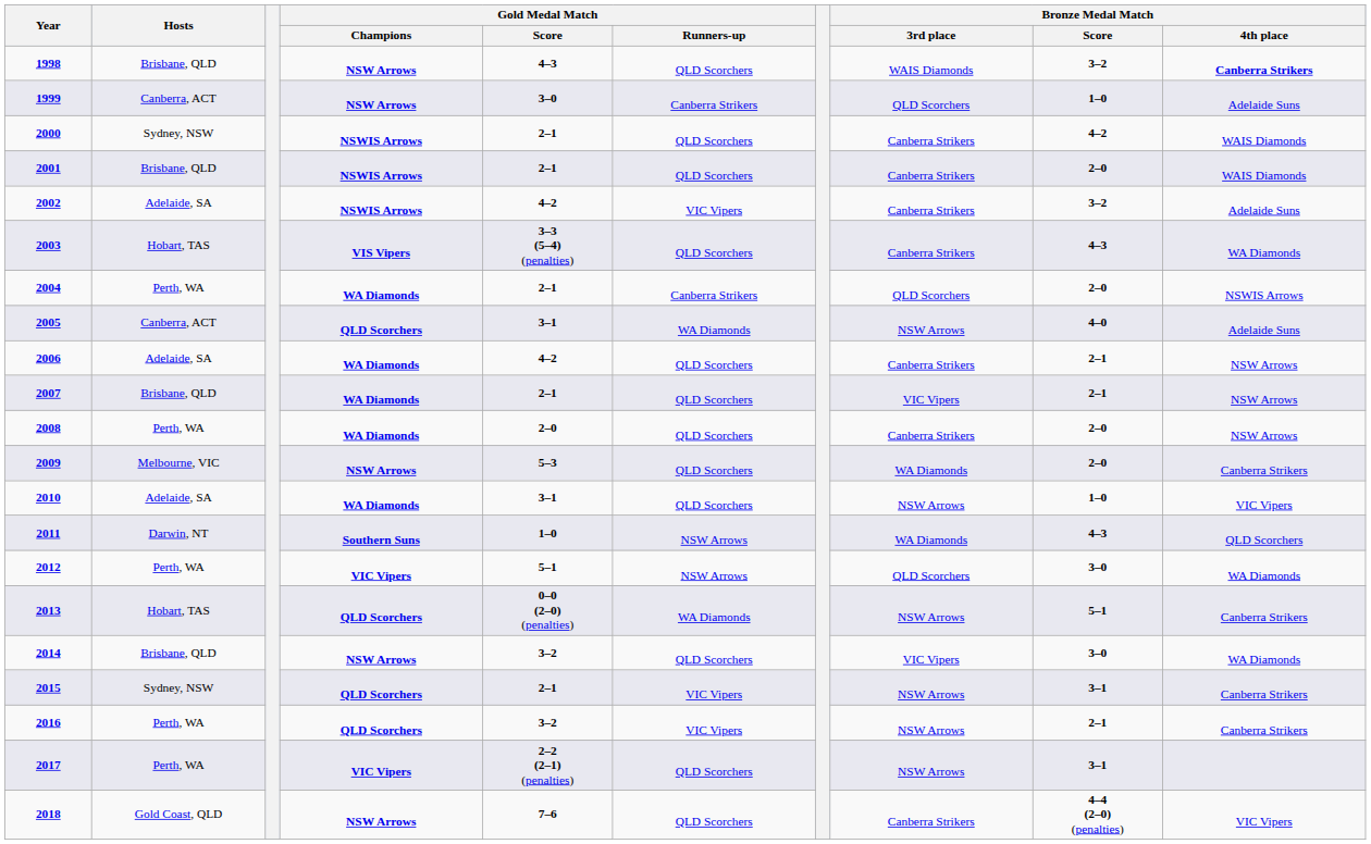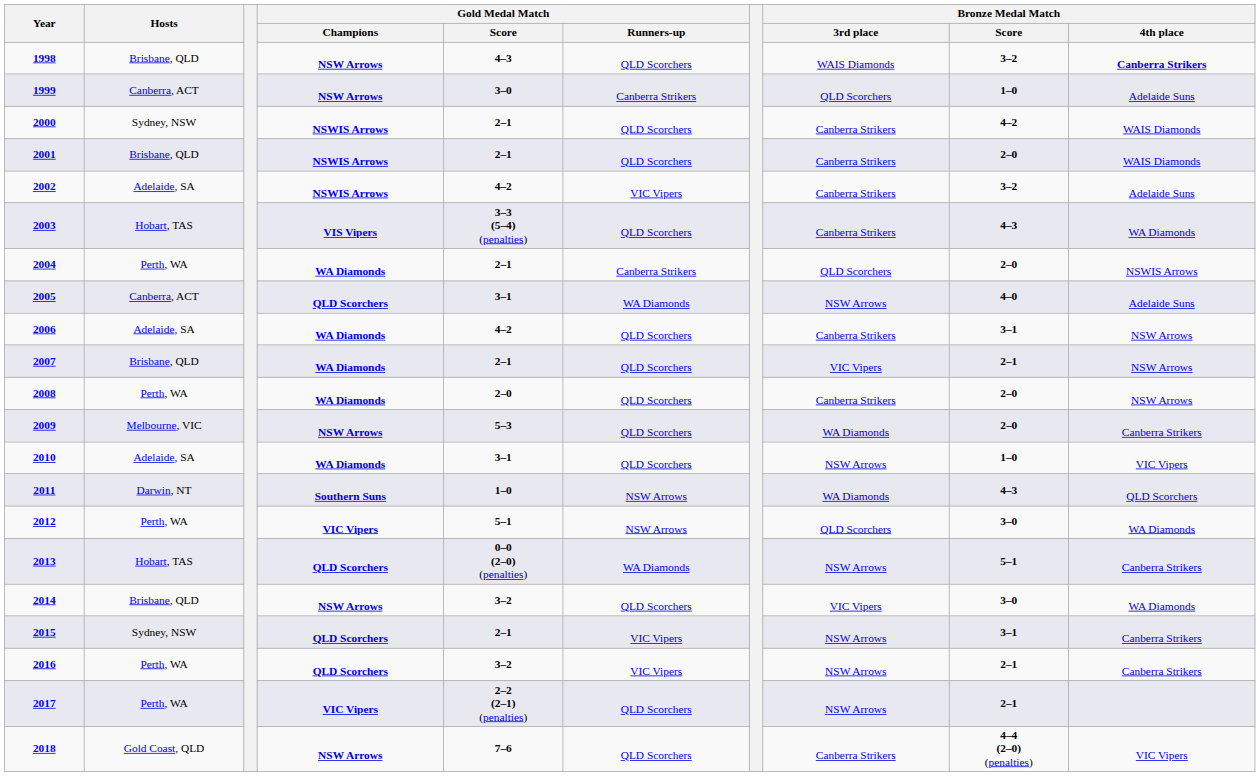2006 | Bronze Medal Match / Score: 2–1 -> 3–1
2017 | Bronze Medal Match / Score: 3–1 -> 2–1
